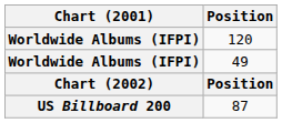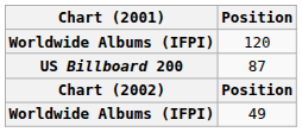rows swapped: 49 <-> 87
